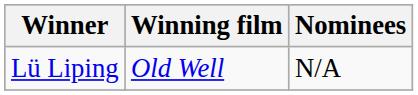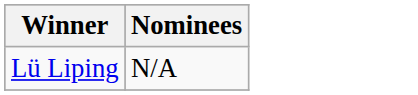- column: Winning film | Old Well
